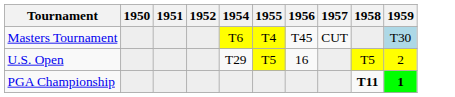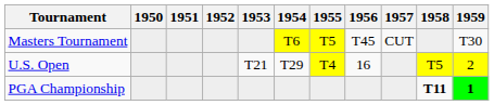+ column: 1953 | T21
Masters Tournament | 1955: T4 -> T5
Masters Tournament | 1959: lightblue background -> no background
U.S. Open | 1955: T5 -> T4
